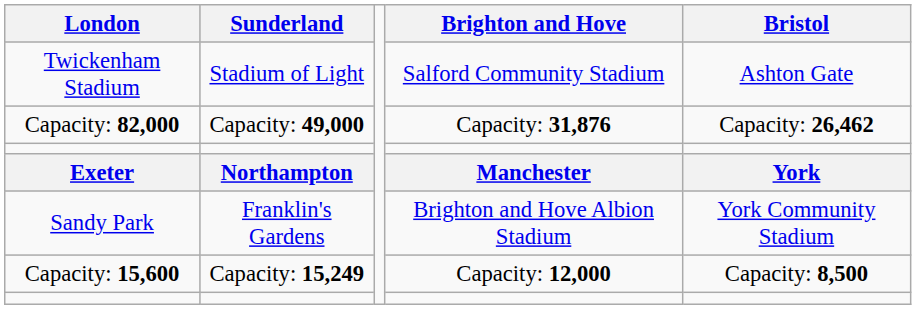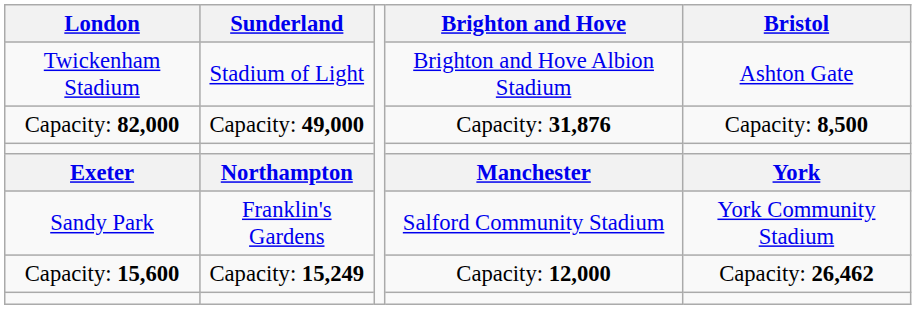Twickenham Stadium | Brighton and Hove: Salford Community Stadium -> Brighton and Hove Albion Stadium
Capacity: 82,000 | Bristol: Capacity: 26,462 -> Capacity: 8,500
Sandy Park | Brighton and Hove: Brighton and Hove Albion Stadium -> Salford Community Stadium
Capacity: 15,600 | Bristol: Capacity: 8,500 -> Capacity: 26,462
